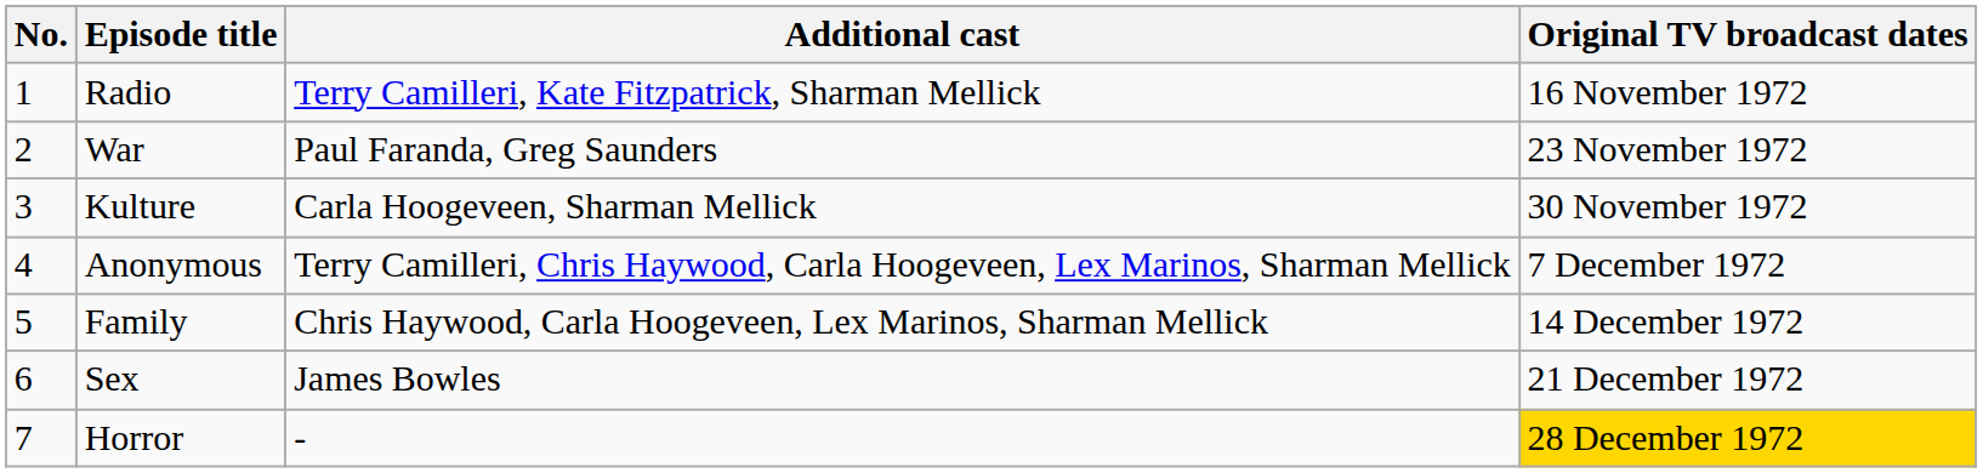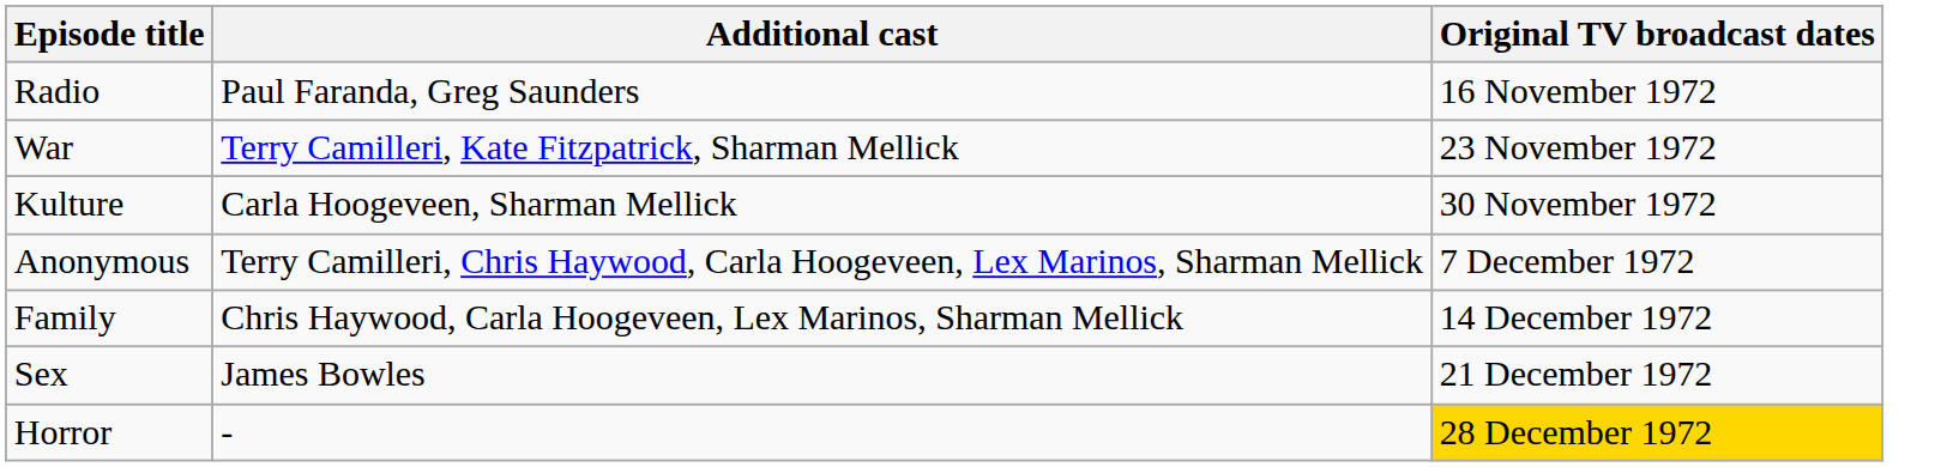- column: No. | 1 | 2 | 3 | 4 | 5 | 6 | 7
Radio | Additional cast: Terry Camilleri, Kate Fitzpatrick, Sharman Mellick -> Paul Faranda, Greg Saunders
War | Additional cast: Paul Faranda, Greg Saunders -> Terry Camilleri, Kate Fitzpatrick, Sharman Mellick
